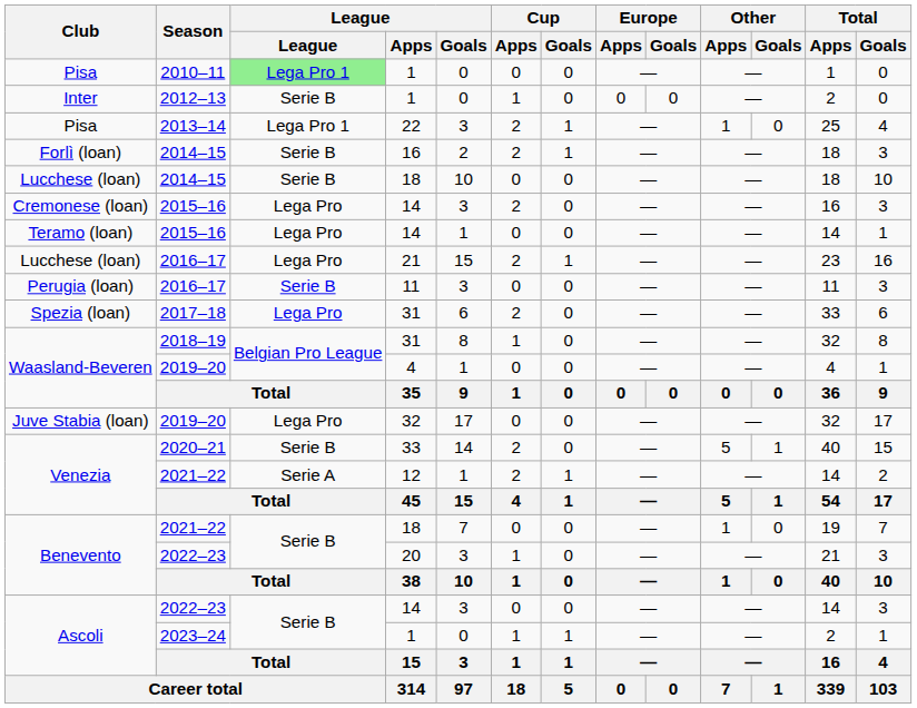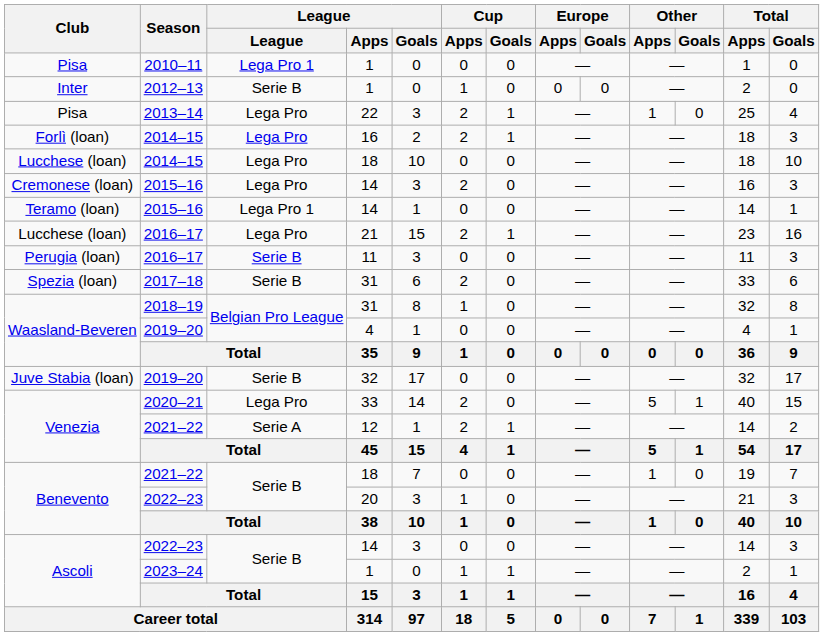Pisa / 2010–11 | League: lightgreen background -> no background
Pisa / 2013–14 | League: Lega Pro 1 -> Lega Pro
Forlì (loan) | League: Serie B -> Lega Pro
Lucchese (loan) / 2014–15 | League: Serie B -> Lega Pro
Teramo (loan) | League: Lega Pro -> Lega Pro 1
Spezia (loan) | League: Lega Pro -> Serie B
Juve Stabia (loan) | League: Lega Pro -> Serie B
Venezia / 2020–21 | League: Serie B -> Lega Pro
